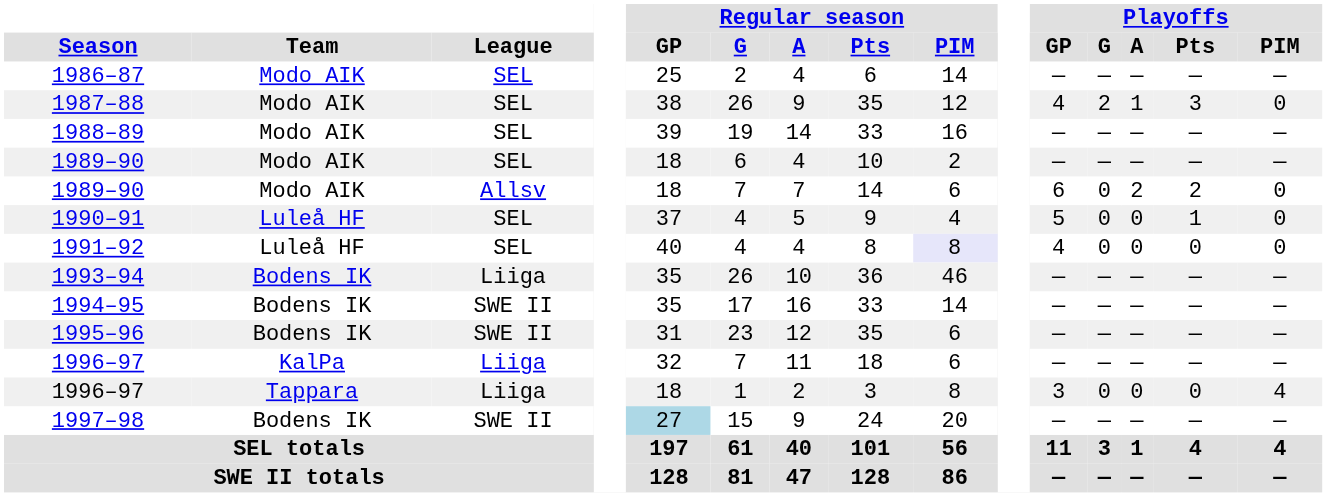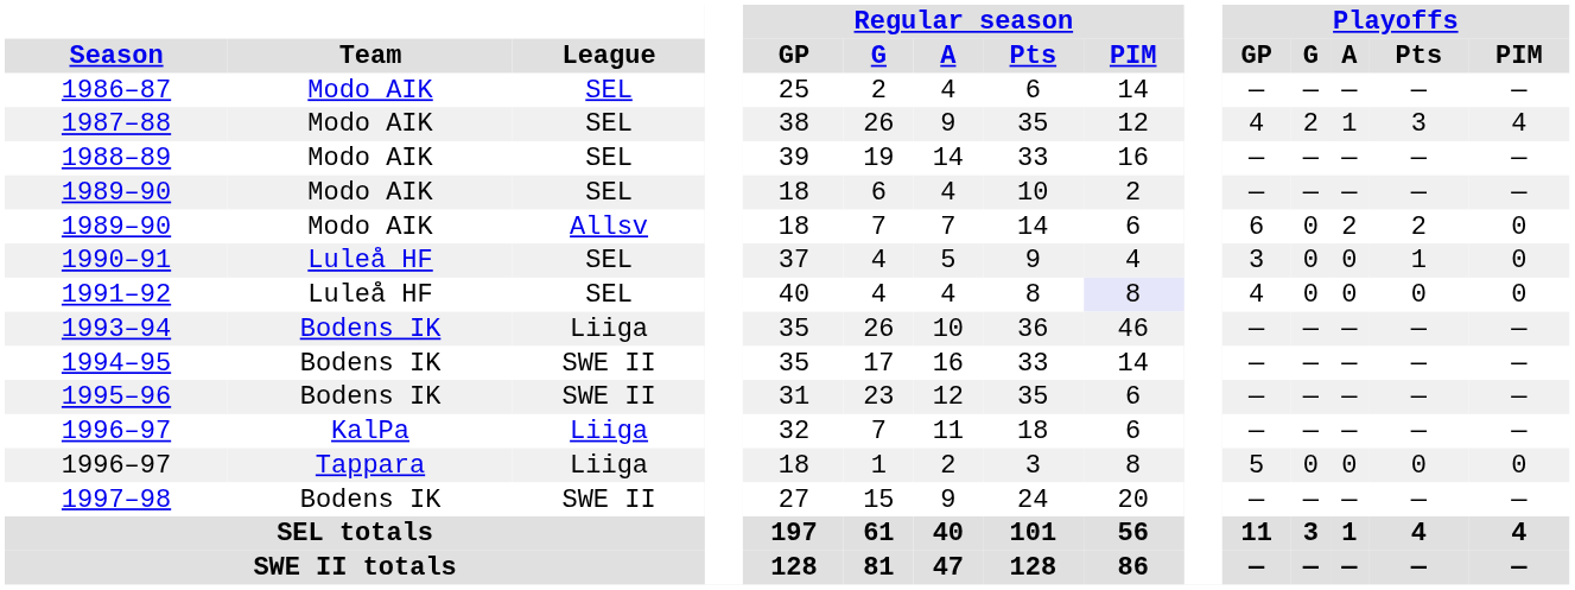1987–88 | Playoffs / PIM: 0 -> 4
1990–91 | Playoffs / GP: 5 -> 3
1996–97 / Tappara | Playoffs / GP: 3 -> 5
1996–97 / Tappara | Playoffs / PIM: 4 -> 0
1997–98 | Regular season / GP: lightblue background -> no background
